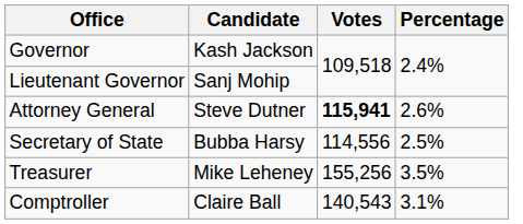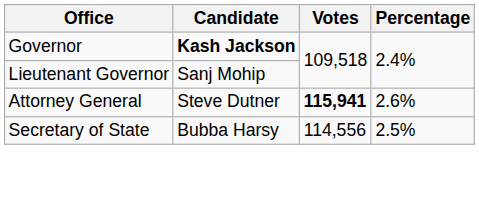Governor | Candidate: normal -> bold
- row: Treasurer | Mike Leheney | 155,256 | 3.5%
- row: Comptroller | Claire Ball | 140,543 | 3.1%
